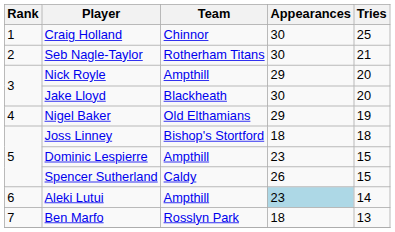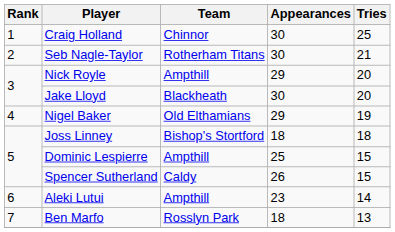Dominic Lespierre | Appearances: 23 -> 25
Aleki Lutui | Appearances: lightblue background -> no background
